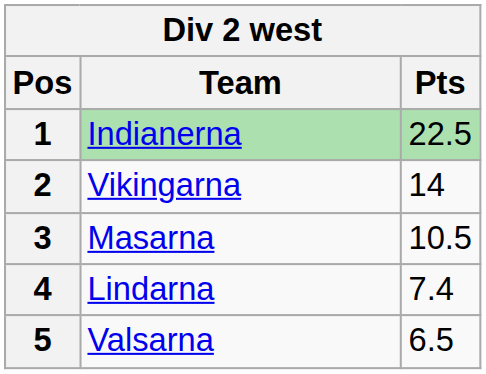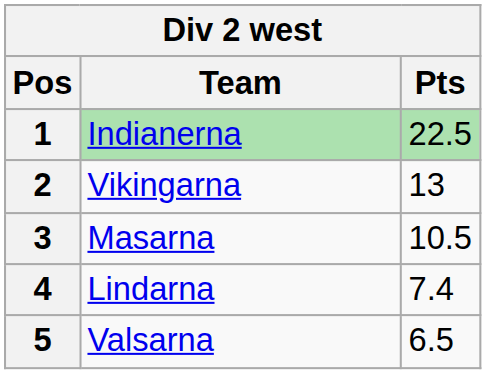2 | Pts: 14 -> 13
